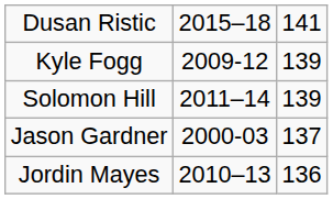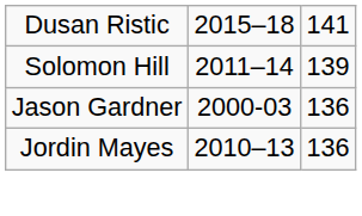- row: Kyle Fogg | 2009-12 | 139
Jason Gardner | column 3: 137 -> 136
